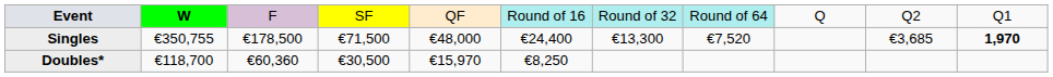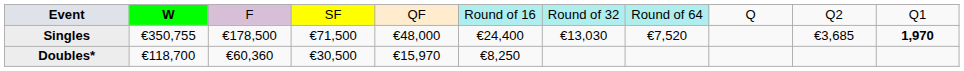Singles | column 7: €13,300 -> €13,030
